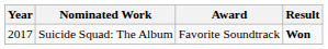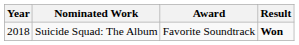Suicide Squad: The Album | Year: 2017 -> 2018
